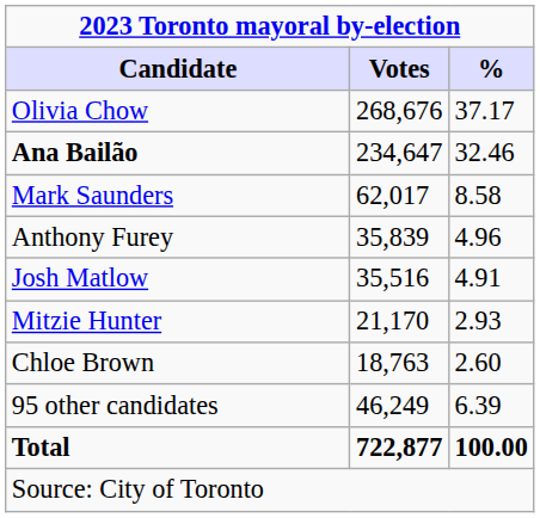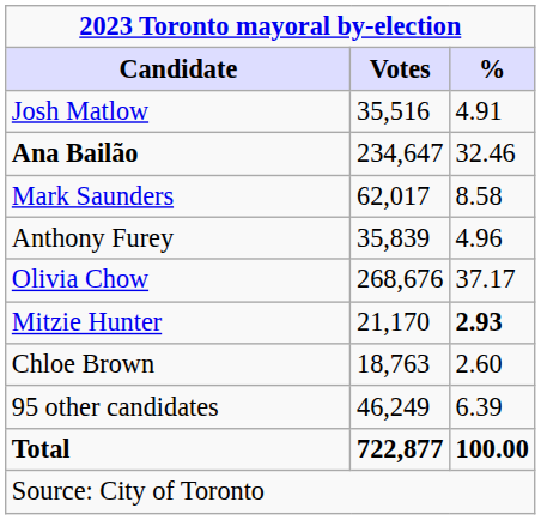rows swapped: Olivia Chow <-> Josh Matlow
Mitzie Hunter | %: normal -> bold
